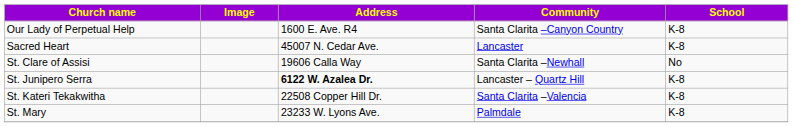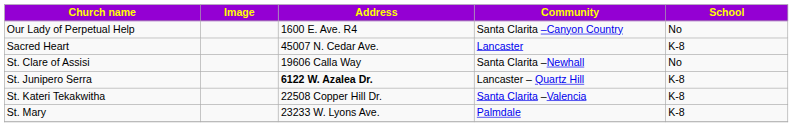Our Lady of Perpetual Help | School: K-8 -> No
